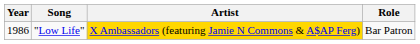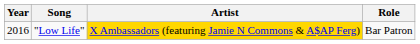"Low Life" | Year: 1986 -> 2016
